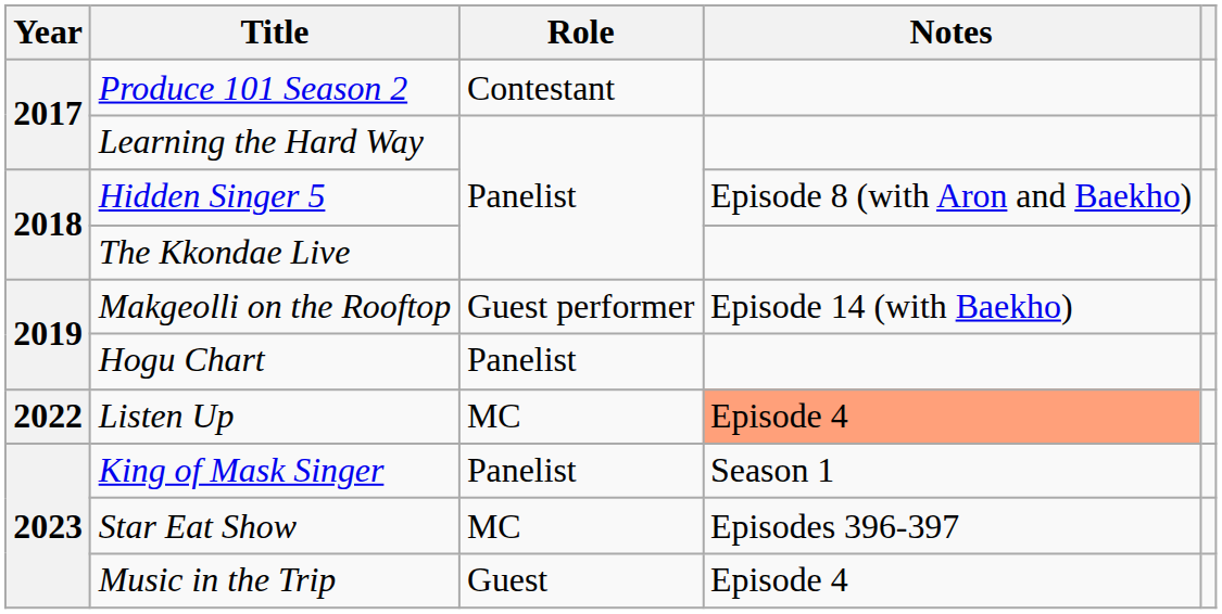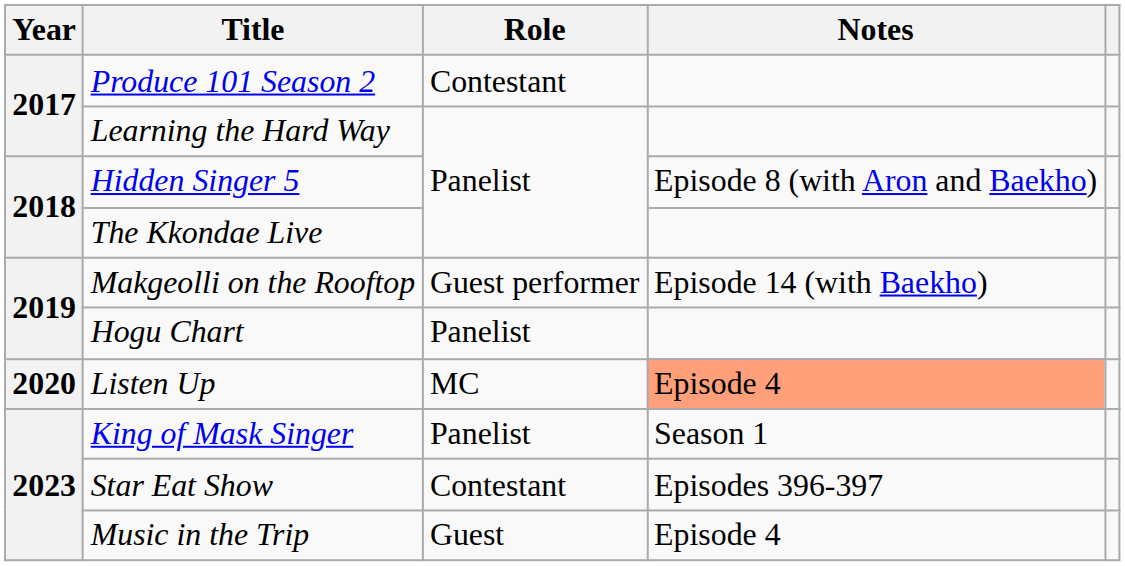Listen Up | Year: 2022 -> 2020
Star Eat Show | Role: MC -> Contestant
